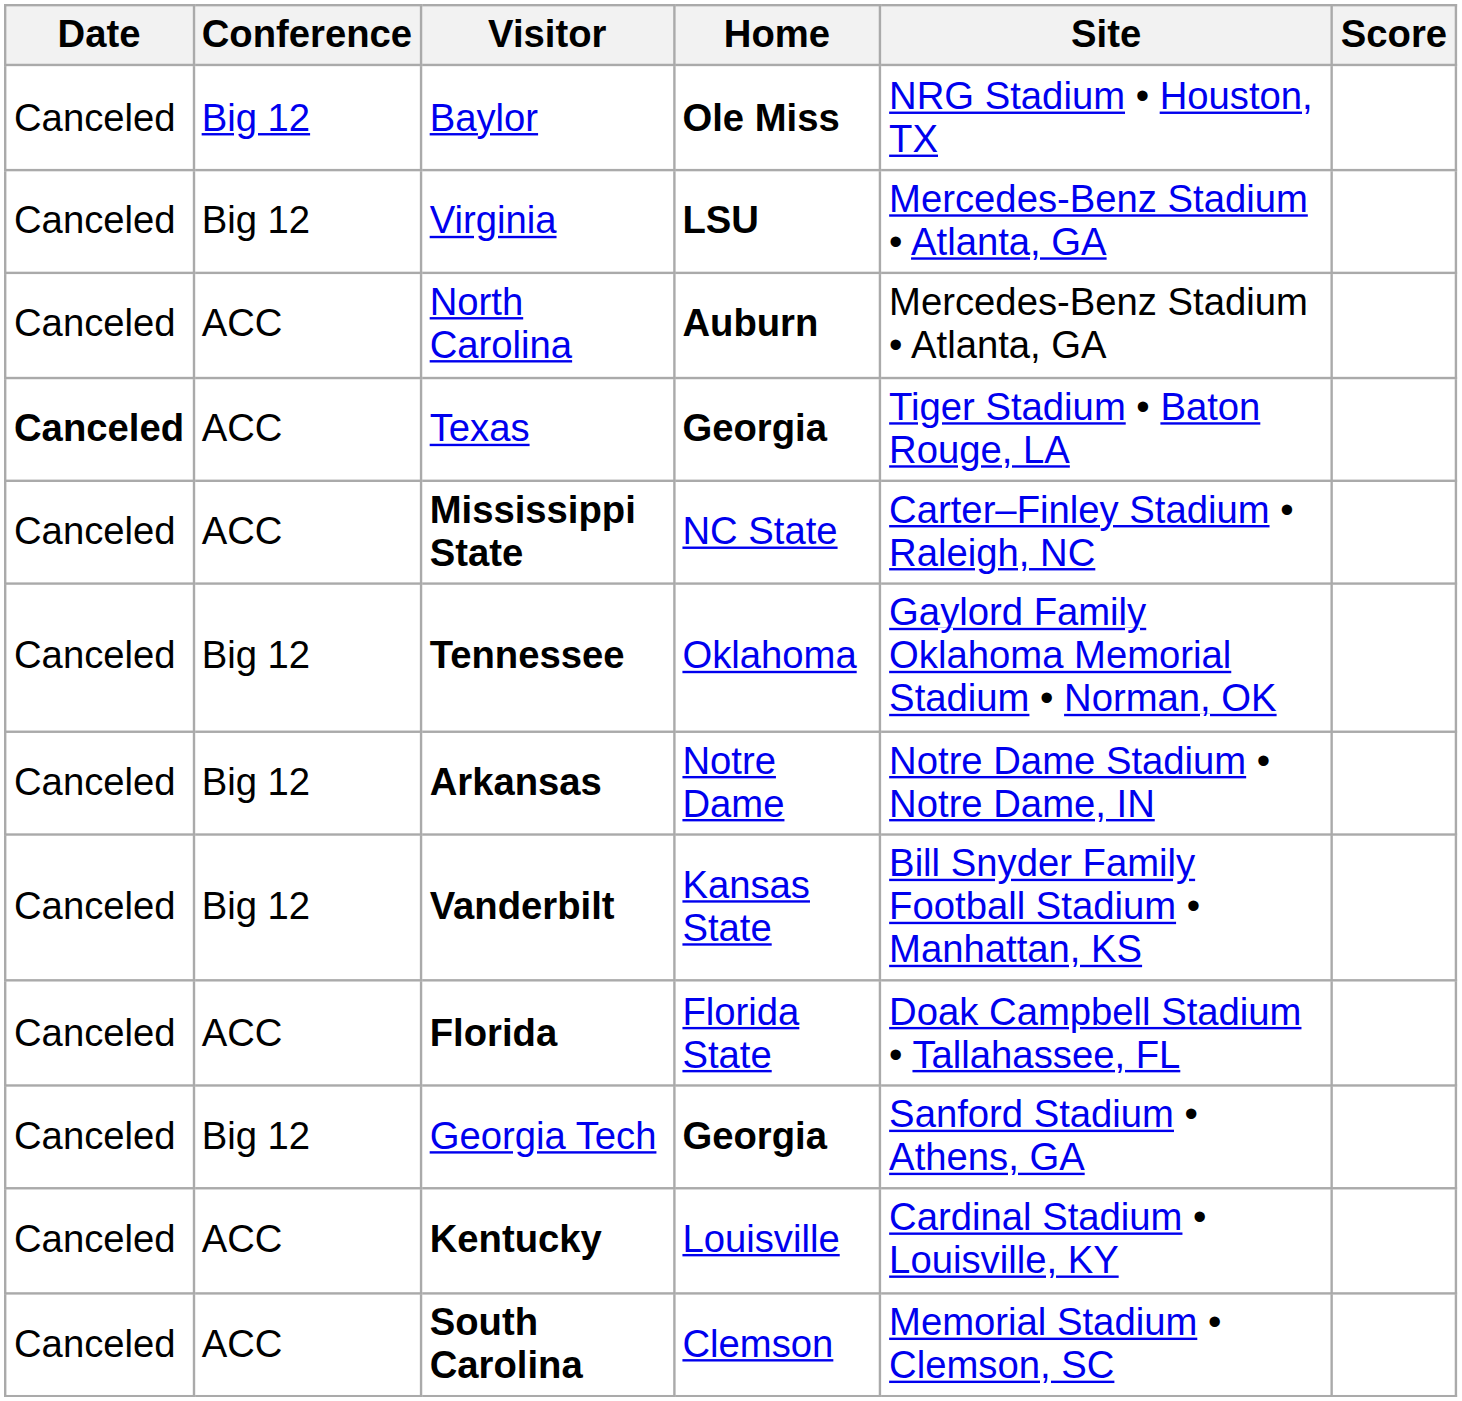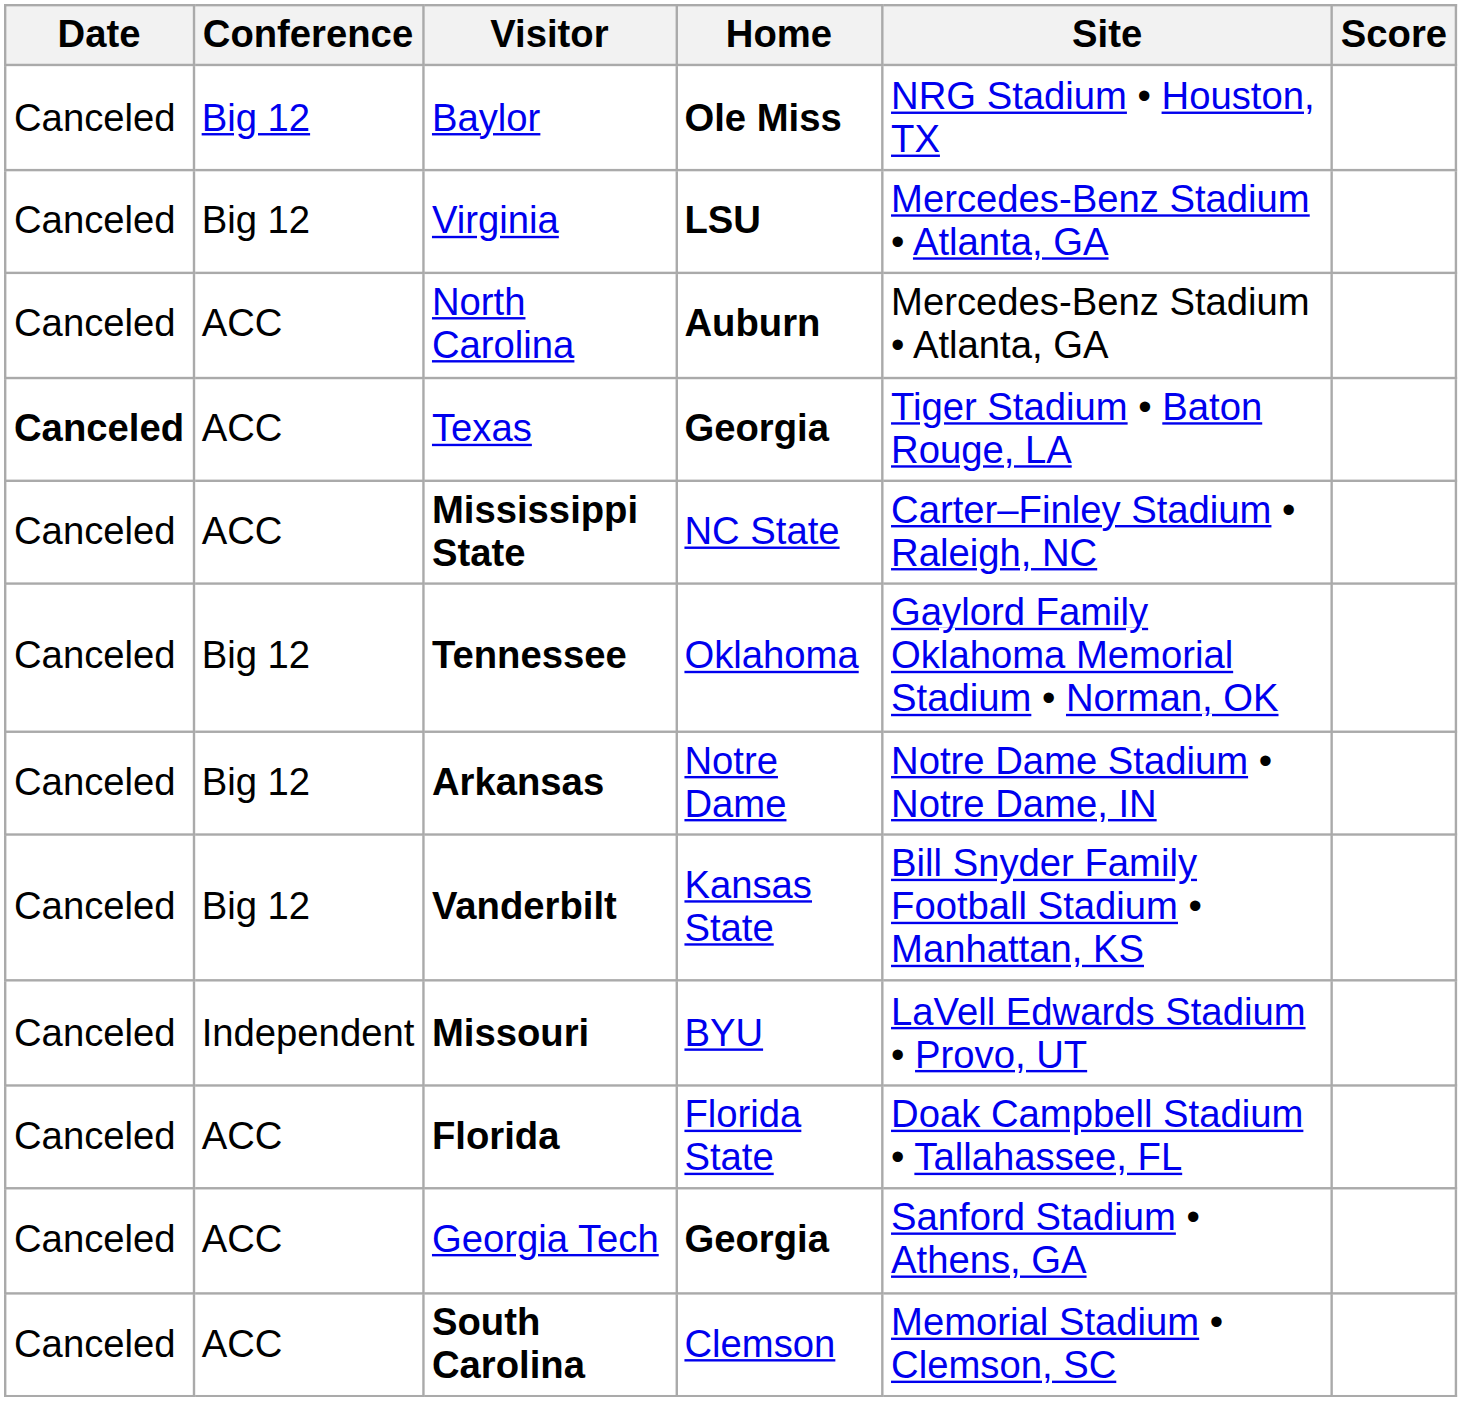+ row: Canceled | Independent | Missouri | BYU | LaVell Edwards Stadium • Provo, UT
Georgia Tech | Conference: Big 12 -> ACC
- row: Canceled | ACC | Kentucky | Louisville | Cardinal Stadium • Louisville, KY
